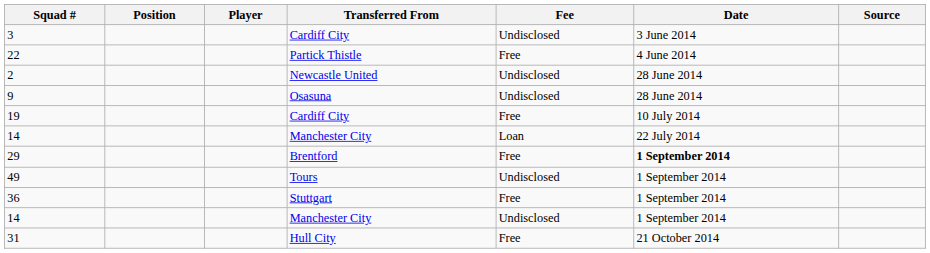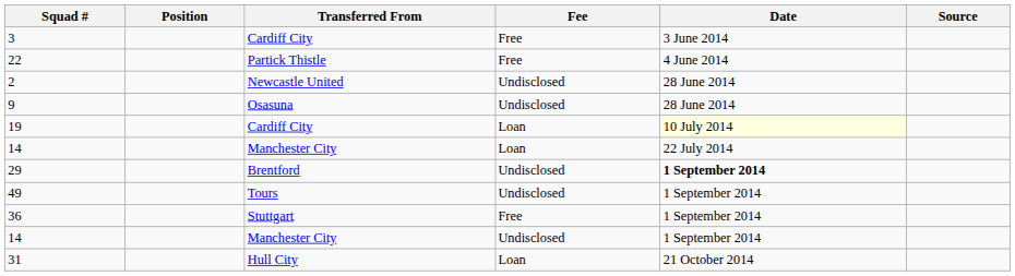- column: Player
3 | Fee: Undisclosed -> Free
19 | Fee: Free -> Loan
19 | Date: no background -> lightyellow background
29 | Fee: Free -> Undisclosed
31 | Fee: Free -> Loan
